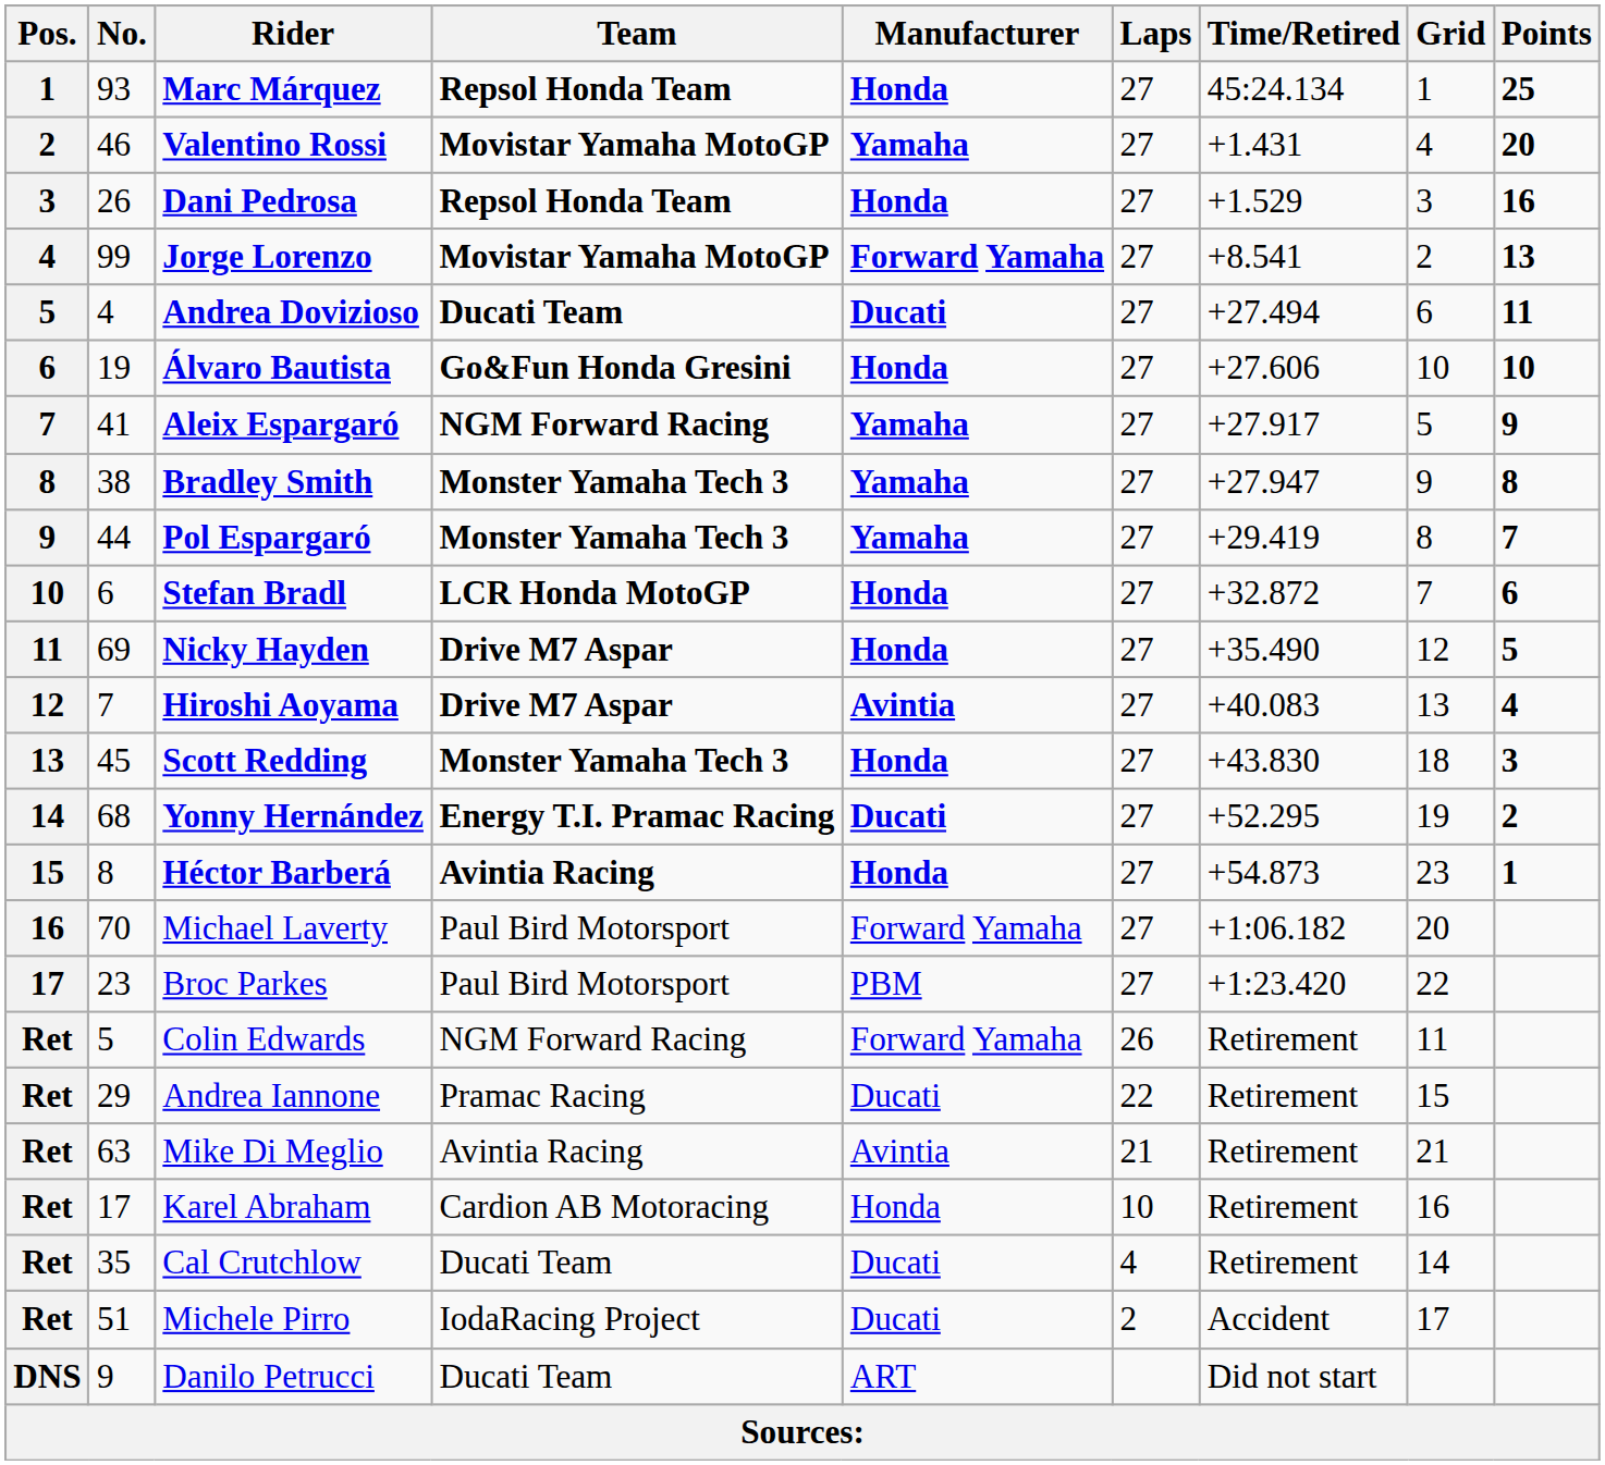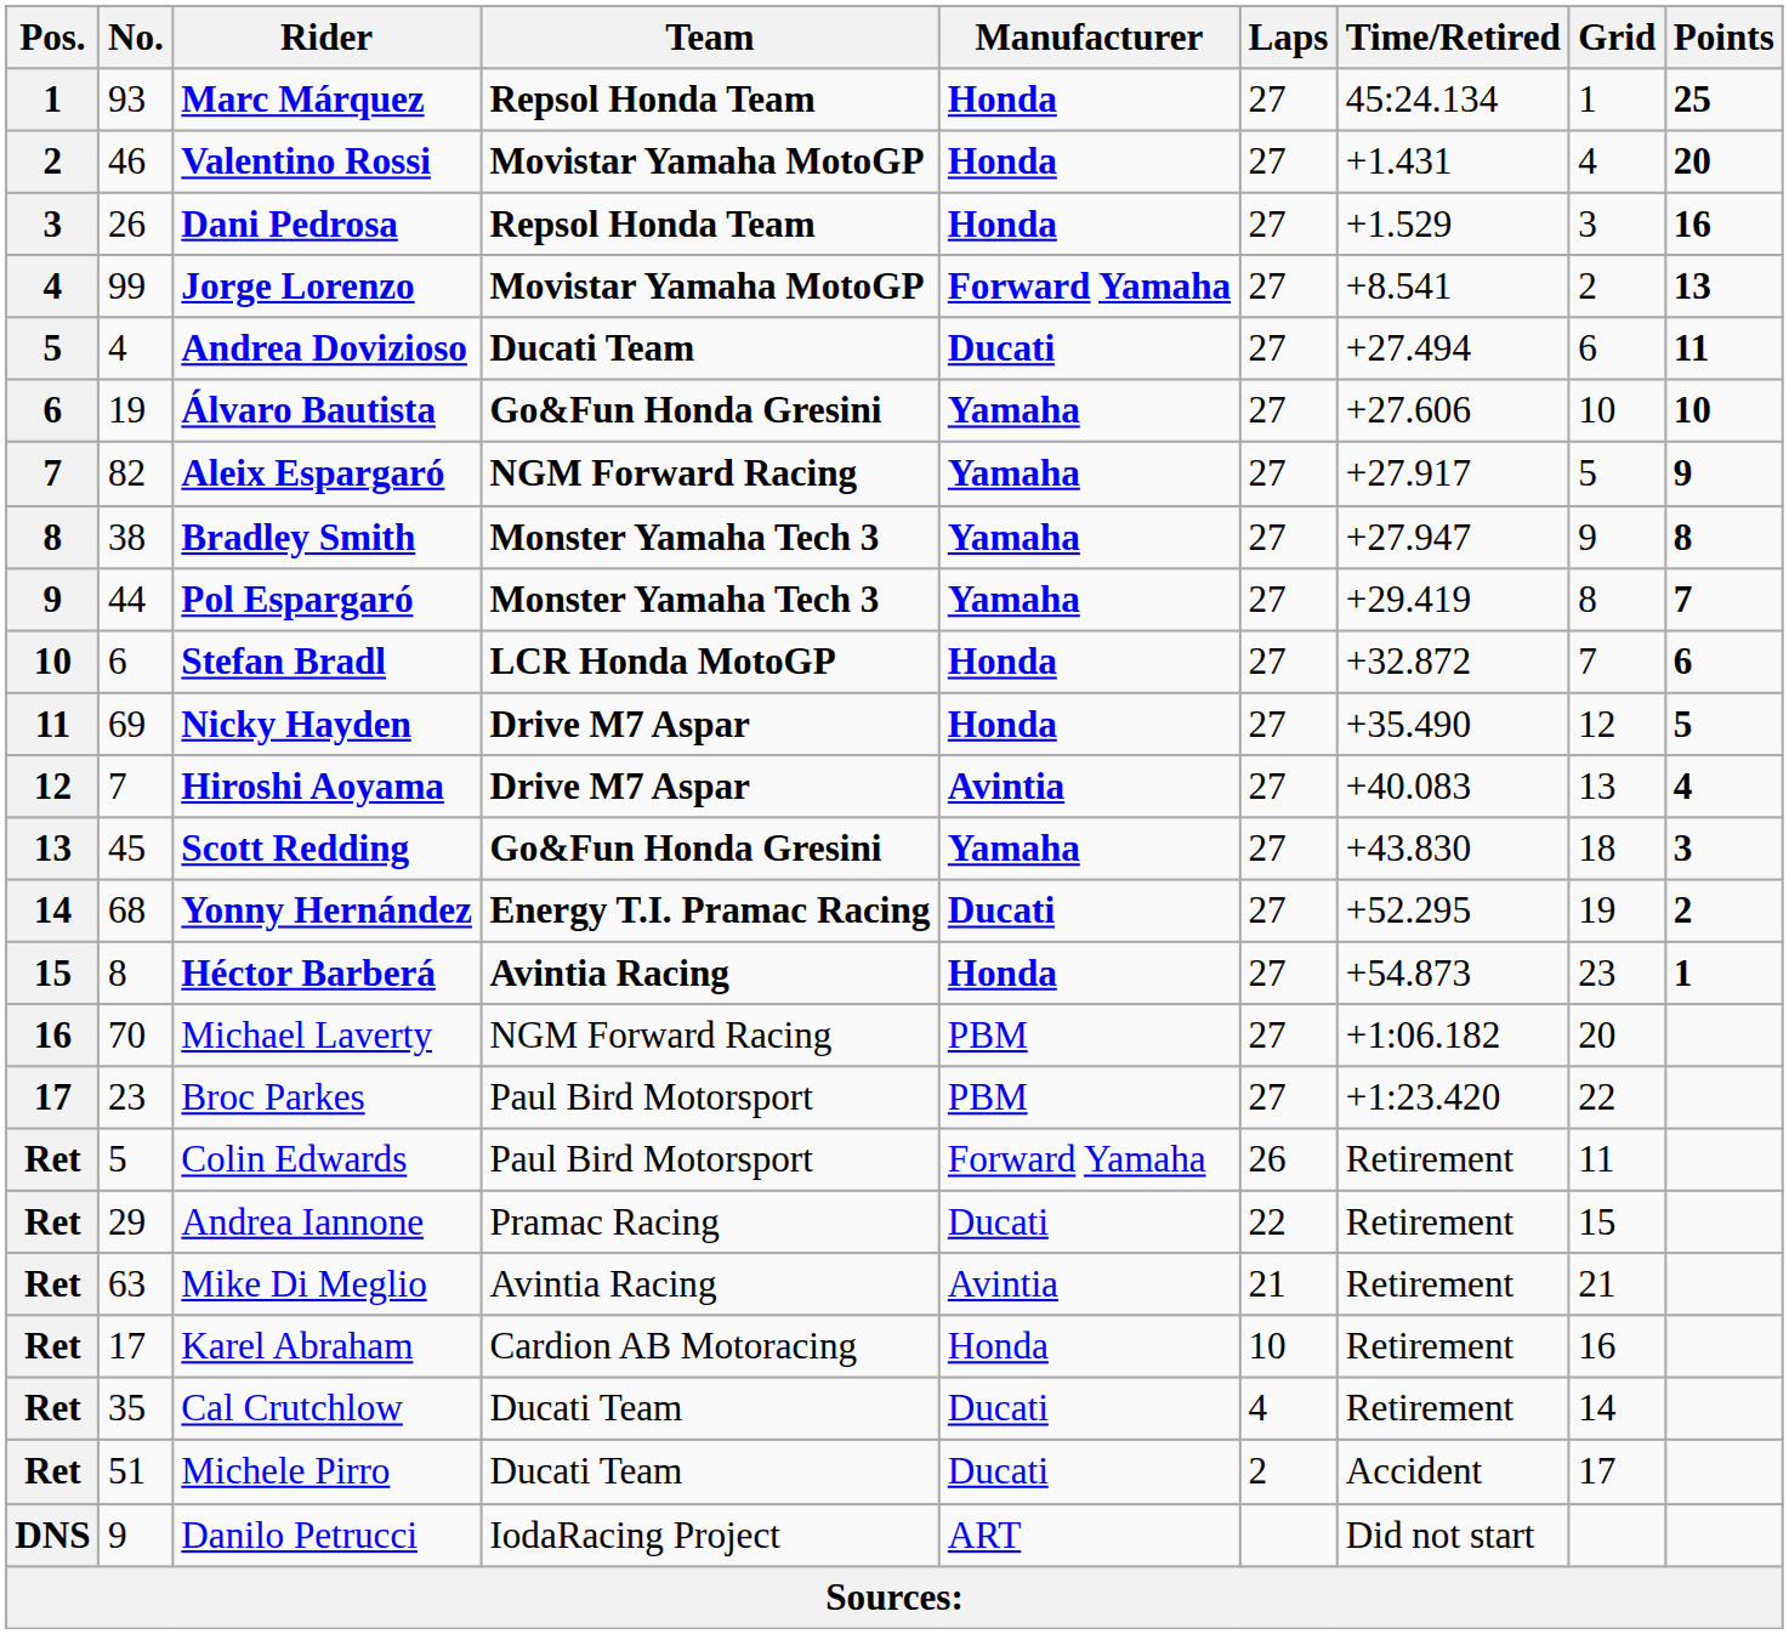Valentino Rossi | Manufacturer: Yamaha -> Honda
Álvaro Bautista | Manufacturer: Honda -> Yamaha
Aleix Espargaró | No.: 41 -> 82
Scott Redding | Team: Monster Yamaha Tech 3 -> Go&Fun Honda Gresini
Scott Redding | Manufacturer: Honda -> Yamaha
Michael Laverty | Team: Paul Bird Motorsport -> NGM Forward Racing
Michael Laverty | Manufacturer: Forward Yamaha -> PBM
Colin Edwards | Team: NGM Forward Racing -> Paul Bird Motorsport
Michele Pirro | Team: IodaRacing Project -> Ducati Team
Danilo Petrucci | Team: Ducati Team -> IodaRacing Project
